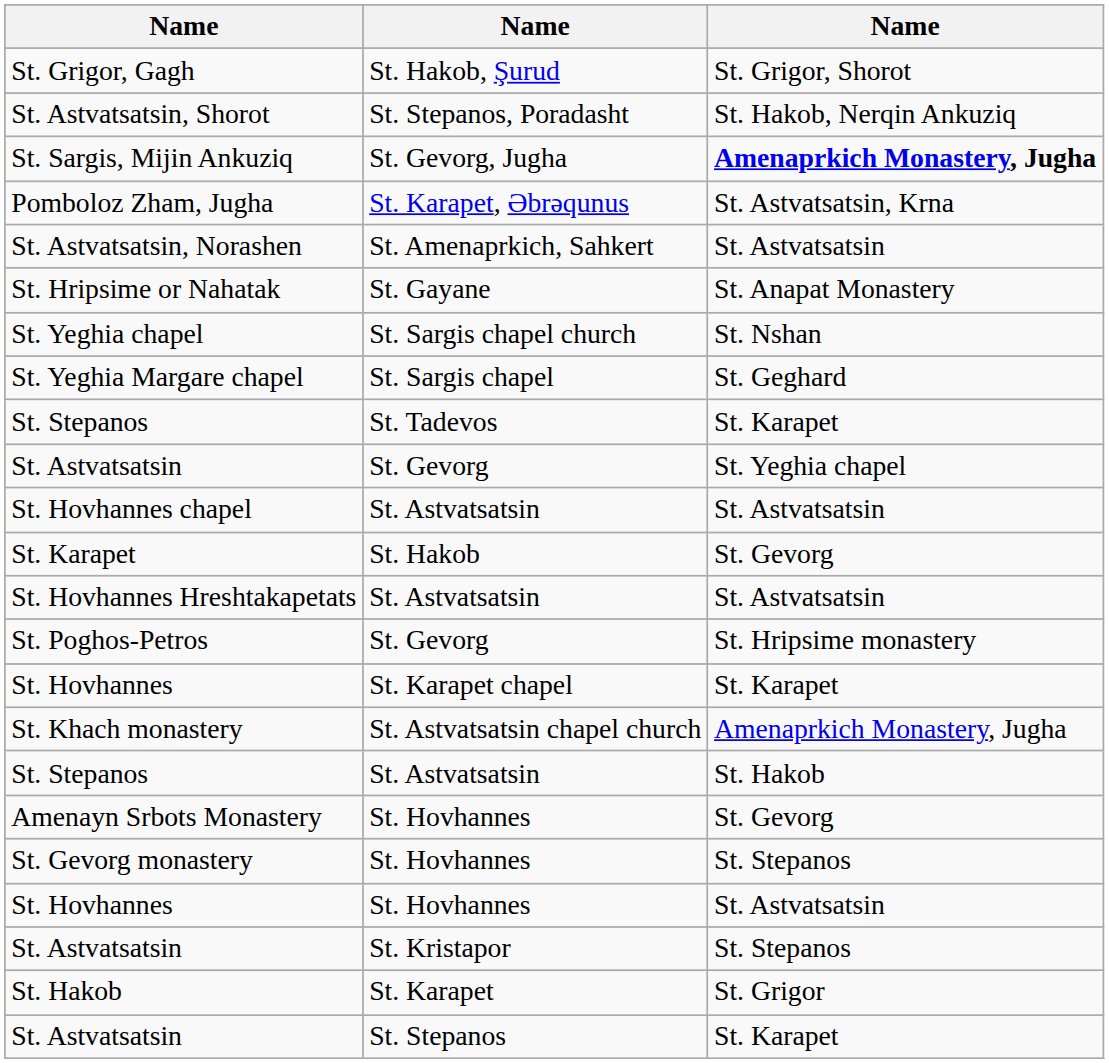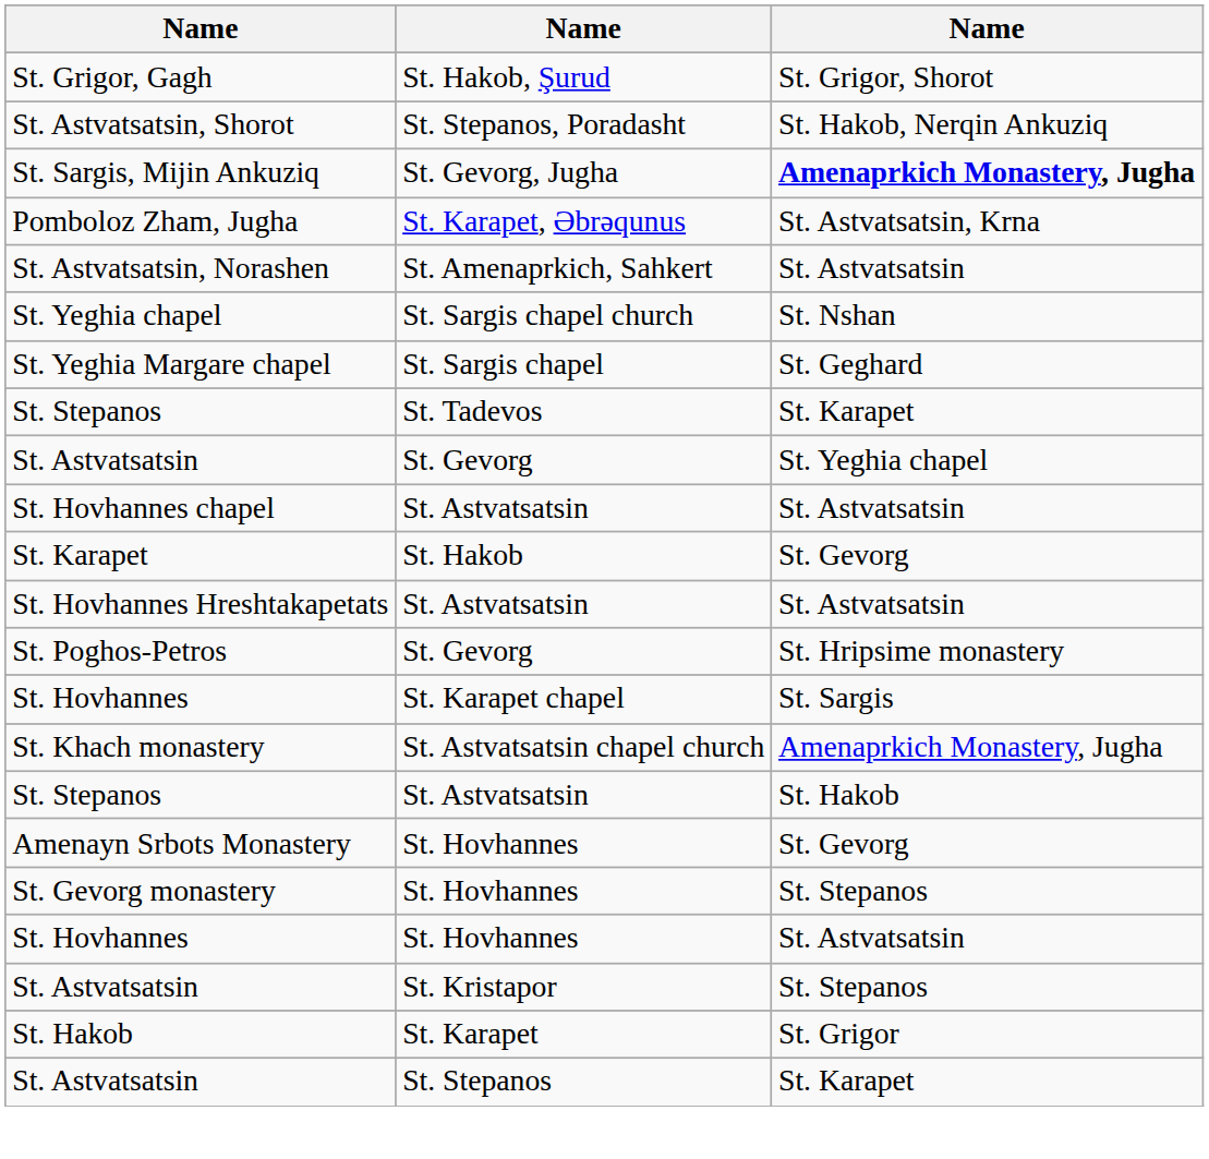- row: St. Hripsime or Nahatak | St. Gayane | St. Anapat Monastery
St. Hovhannes / St. Karapet chapel | column 3: St. Karapet -> St. Sargis
